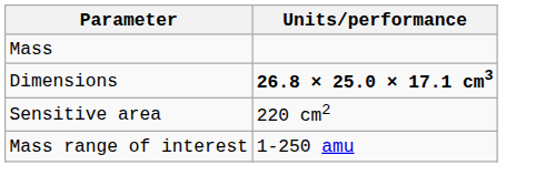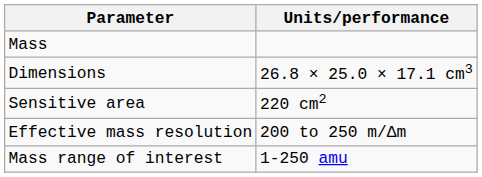Dimensions | Units/performance: bold -> normal
+ row: Effective mass resolution | 200 to 250 m/Δm
